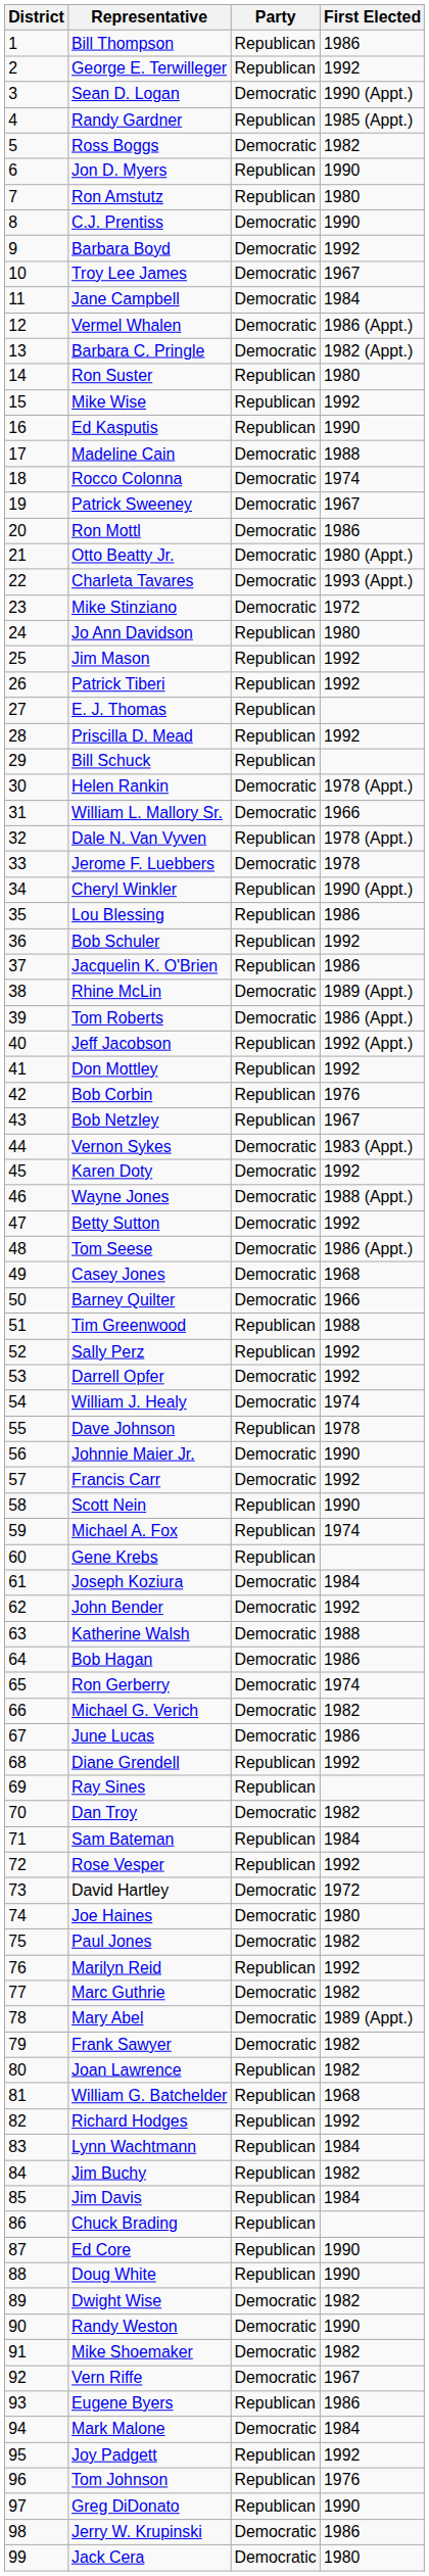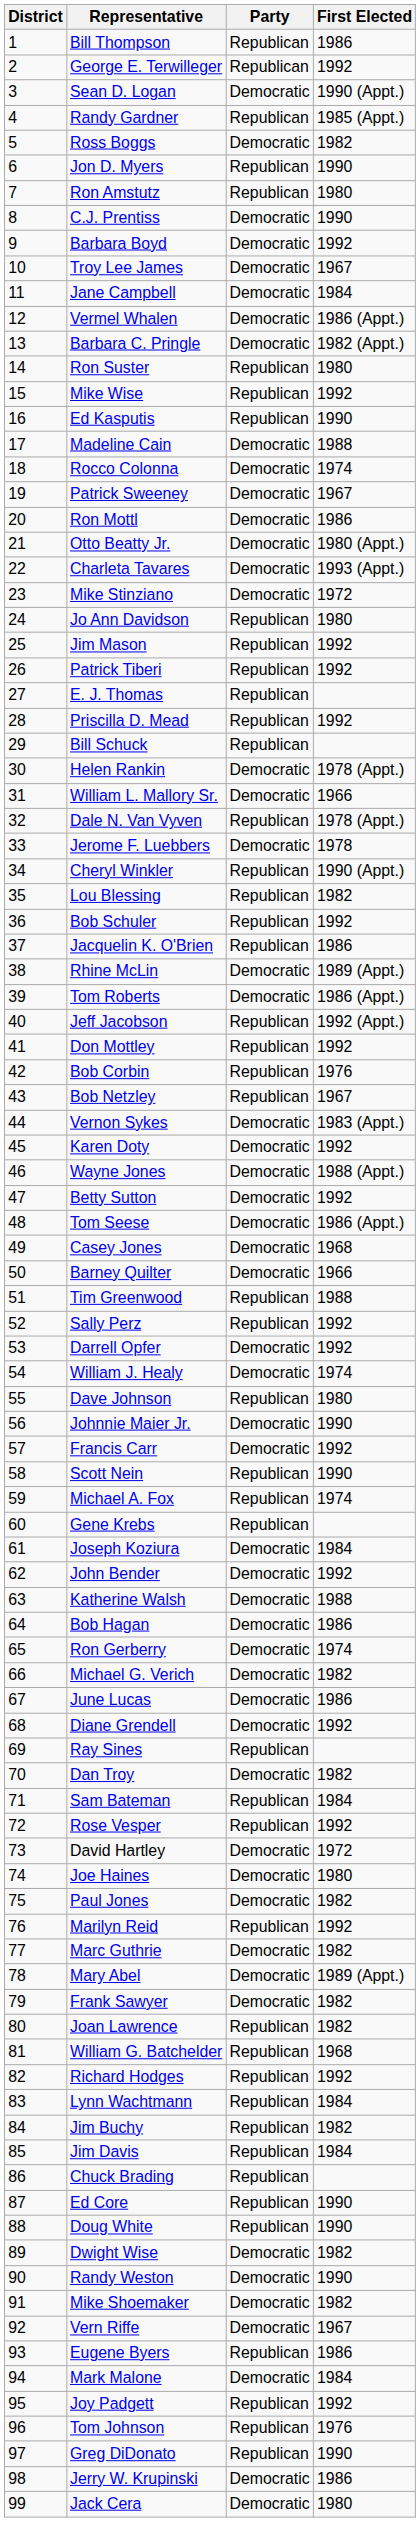Lou Blessing | First Elected: 1986 -> 1982
Dave Johnson | First Elected: 1978 -> 1980
Diane Grendell | Party: Republican -> Democratic
